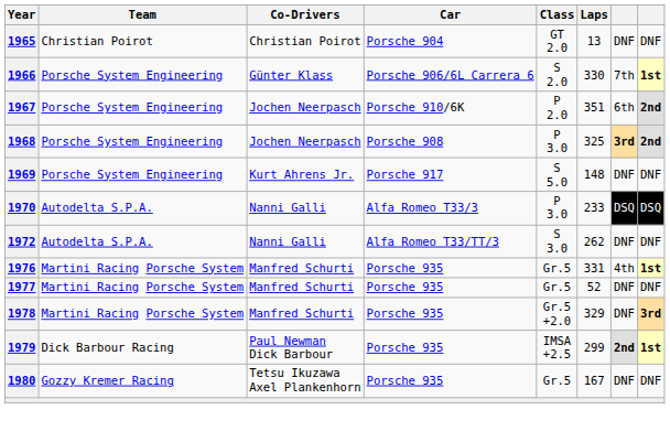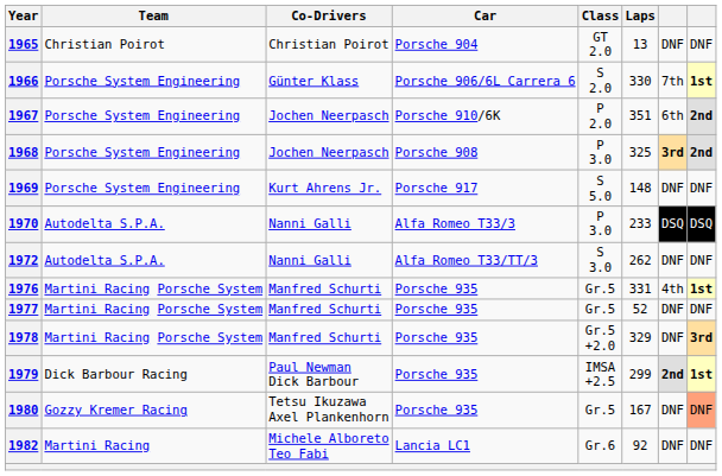1980 | column 8: no background -> lightsalmon background
+ row: 1982 | Martini Racing | Michele Alboreto Teo Fabi | Lancia LC1 | Gr.6 | 92 | DNF | DNF
